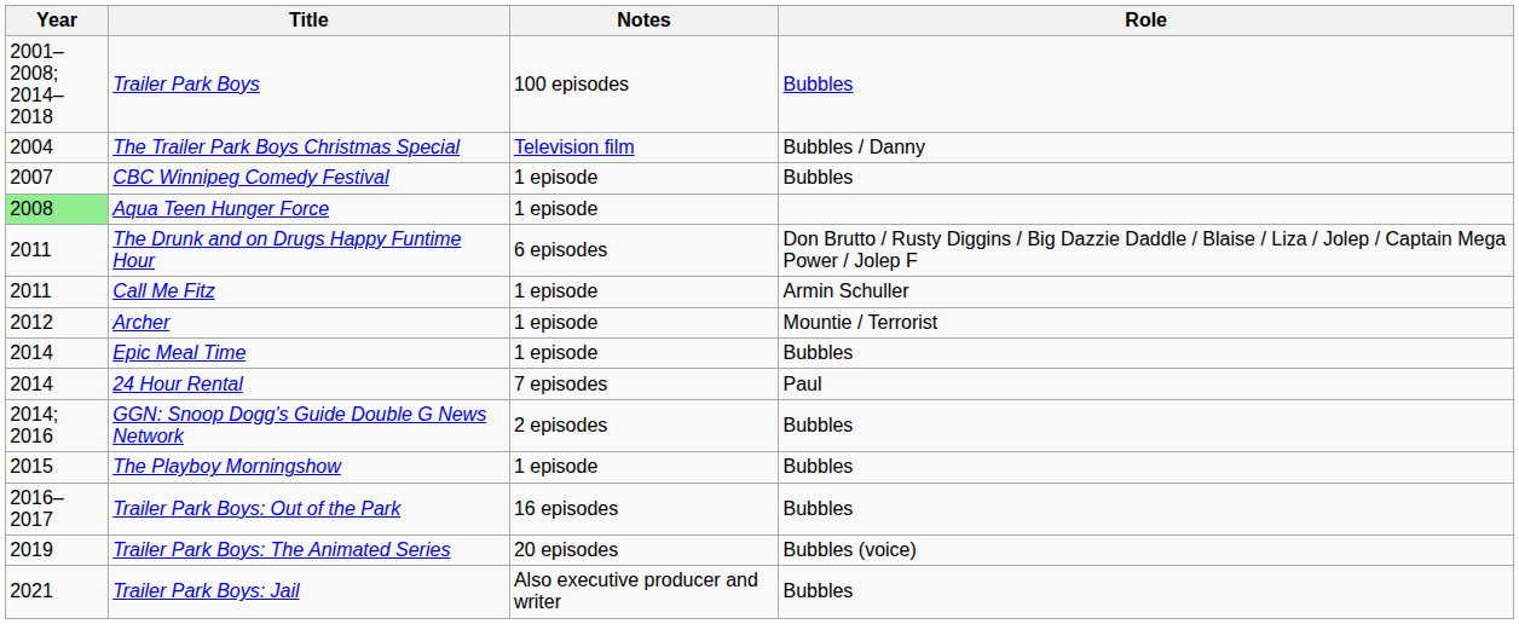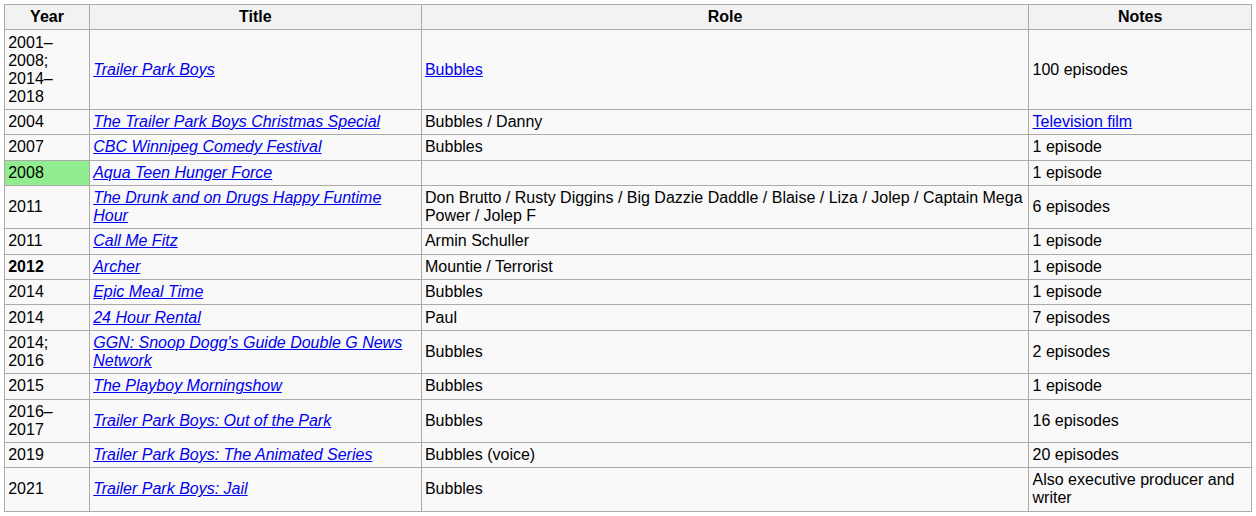columns swapped: Role <-> Notes
Archer | Year: normal -> bold
